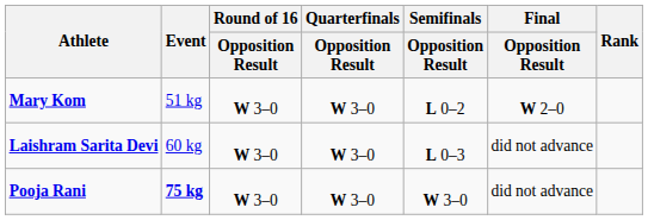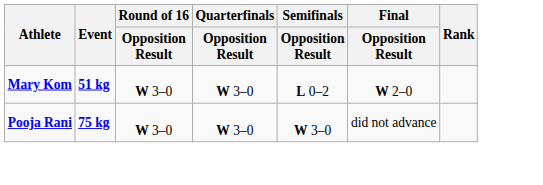Mary Kom | Event: normal -> bold
- row: Laishram Sarita Devi | 60 kg | W 3–0 | W 3–0 | L 0–3 | did not advance
